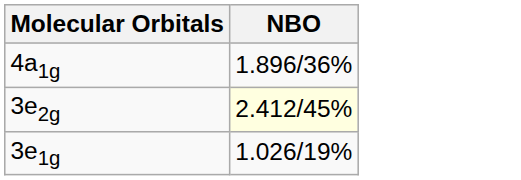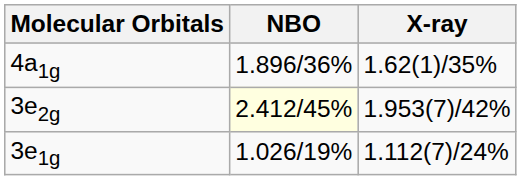+ column: X-ray | 1.62(1)/35% | 1.953(7)/42% | 1.112(7)/24%
